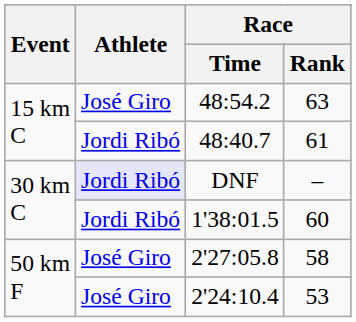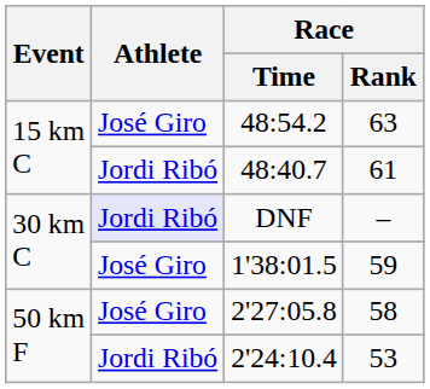1'38:01.5 | Athlete: Jordi Ribó -> José Giro
1'38:01.5 | Race / Rank: 60 -> 59
2'24:10.4 | Athlete: José Giro -> Jordi Ribó
